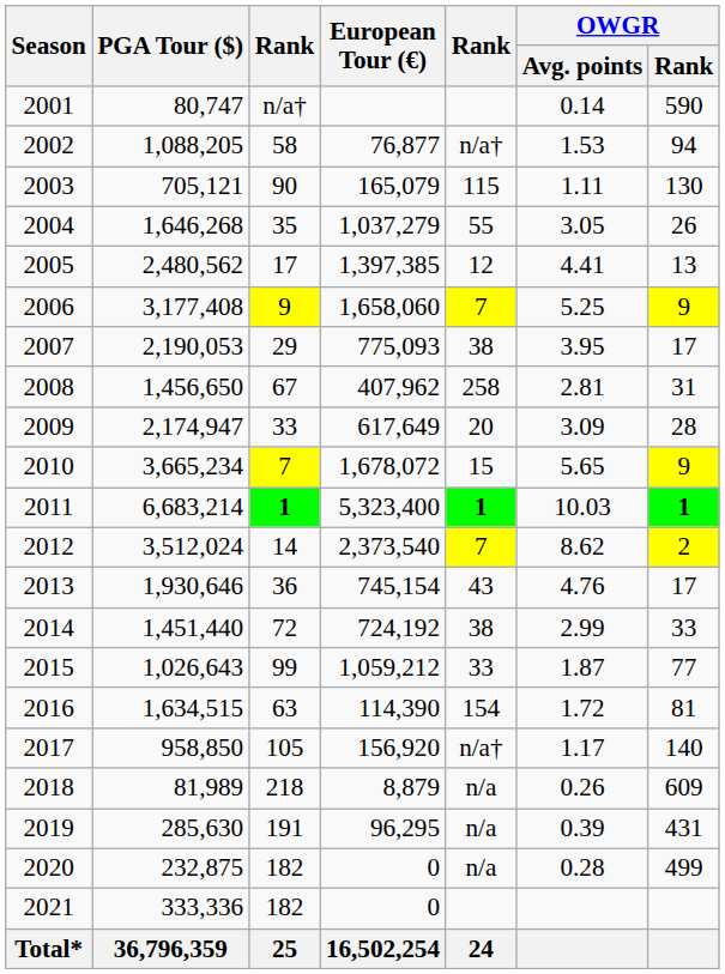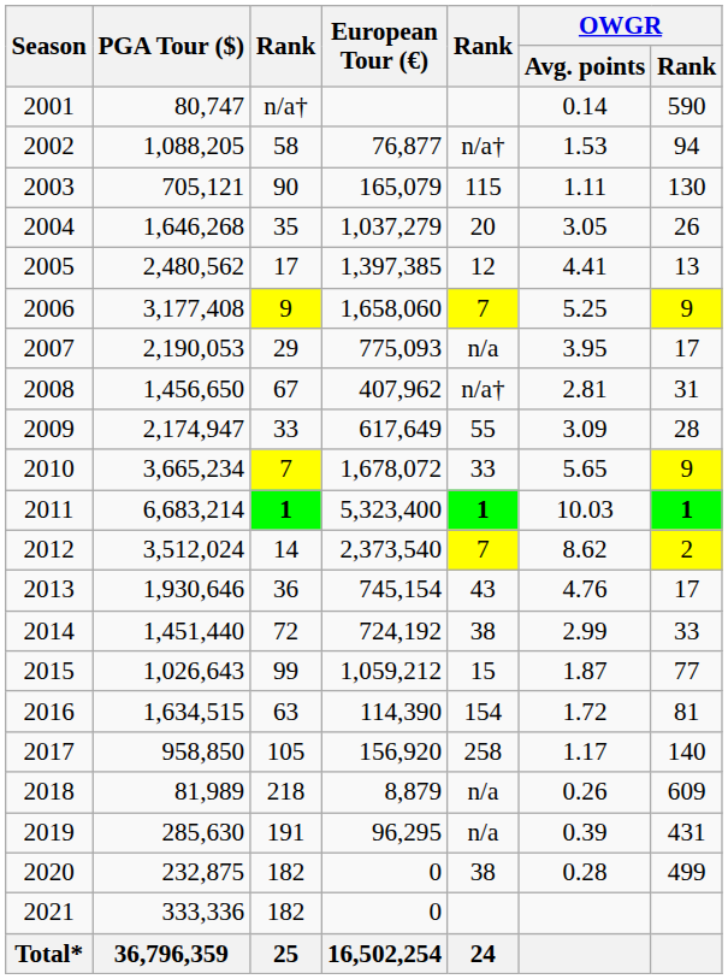2004 | column 5: 55 -> 20
2007 | column 5: 38 -> n/a
2008 | column 5: 258 -> n/a†
2009 | column 5: 20 -> 55
2010 | column 5: 15 -> 33
2015 | column 5: 33 -> 15
2017 | column 5: n/a† -> 258
2020 | column 5: n/a -> 38
